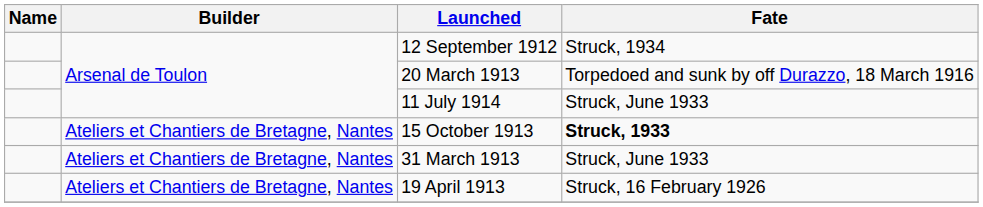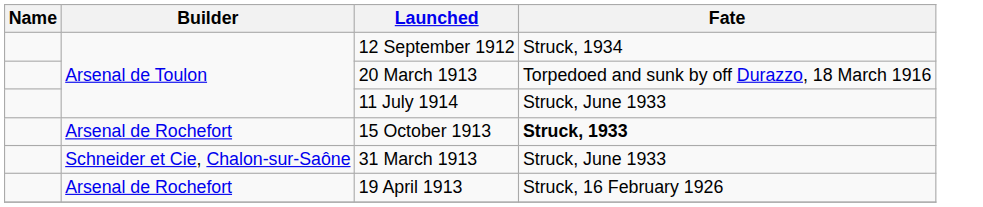15 October 1913 | Builder: Ateliers et Chantiers de Bretagne, Nantes -> Arsenal de Rochefort
31 March 1913 | Builder: Ateliers et Chantiers de Bretagne, Nantes -> Schneider et Cie, Chalon-sur-Saône
19 April 1913 | Builder: Ateliers et Chantiers de Bretagne, Nantes -> Arsenal de Rochefort
